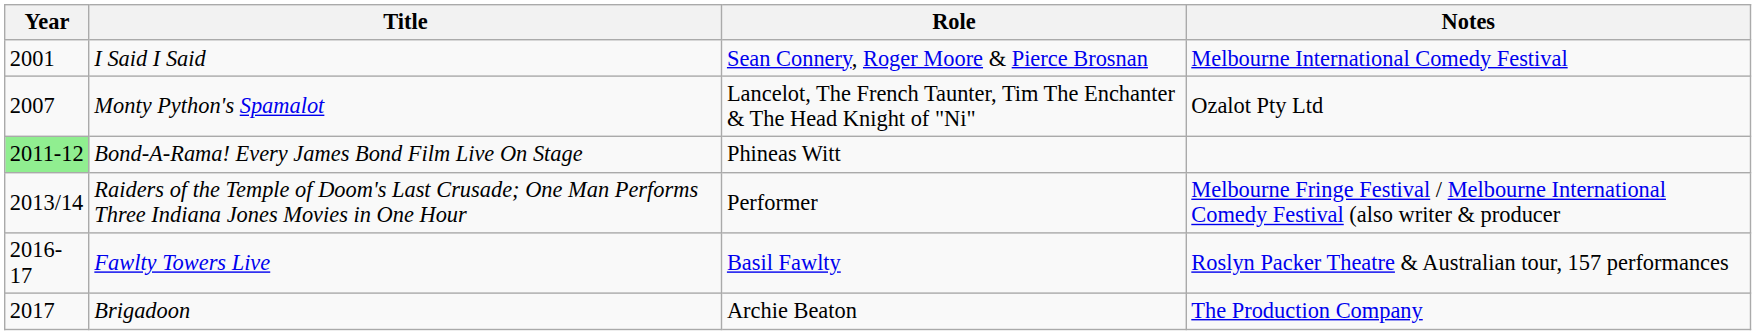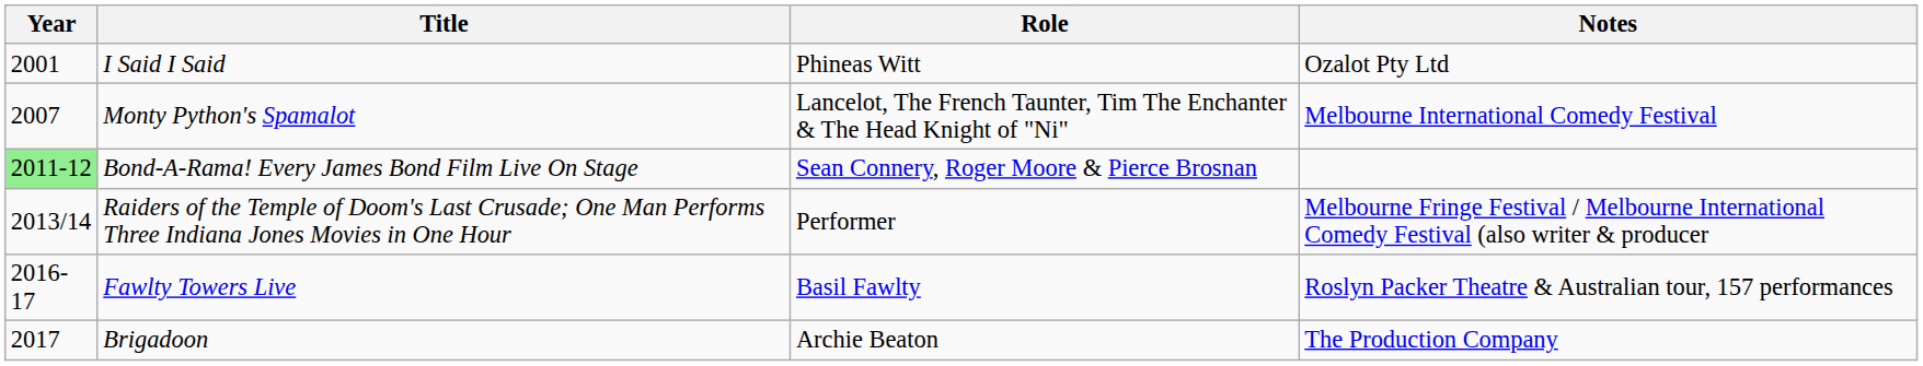I Said I Said | Role: Sean Connery, Roger Moore & Pierce Brosnan -> Phineas Witt
I Said I Said | Notes: Melbourne International Comedy Festival -> Ozalot Pty Ltd
Monty Python's Spamalot | Notes: Ozalot Pty Ltd -> Melbourne International Comedy Festival
Bond-A-Rama! Every James Bond Film Live On Stage | Role: Phineas Witt -> Sean Connery, Roger Moore & Pierce Brosnan
